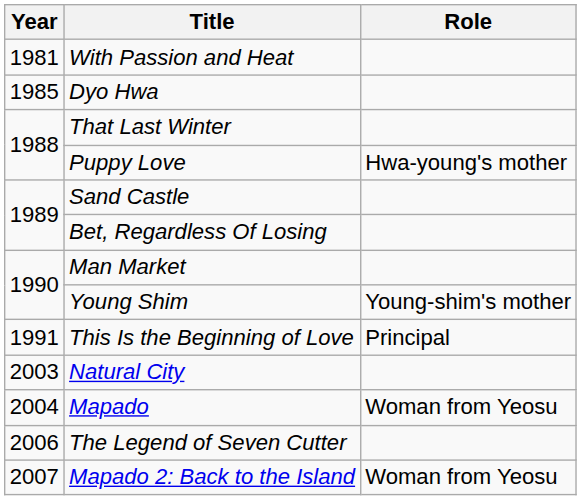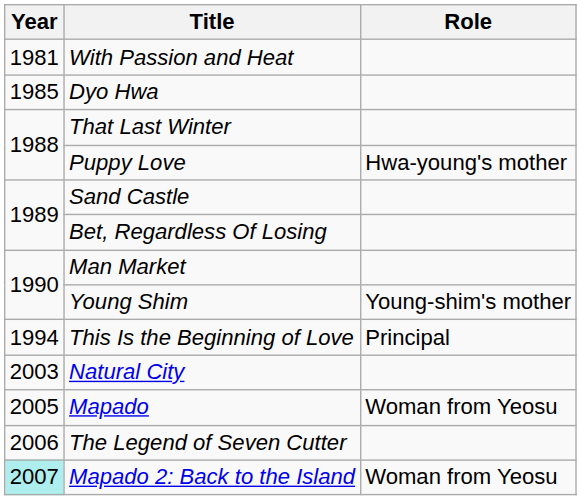This Is the Beginning of Love | Year: 1991 -> 1994
Mapado | Year: 2004 -> 2005
Mapado 2: Back to the Island | Year: no background -> paleturquoise background
